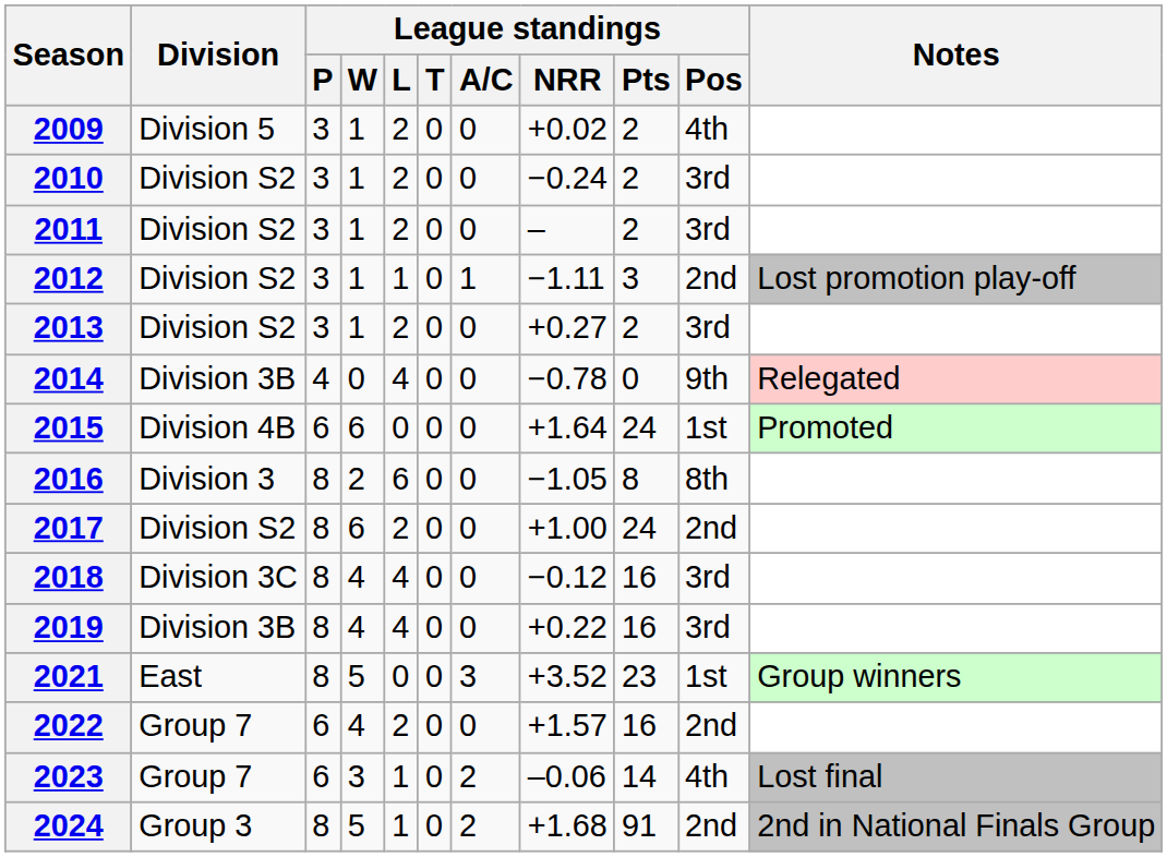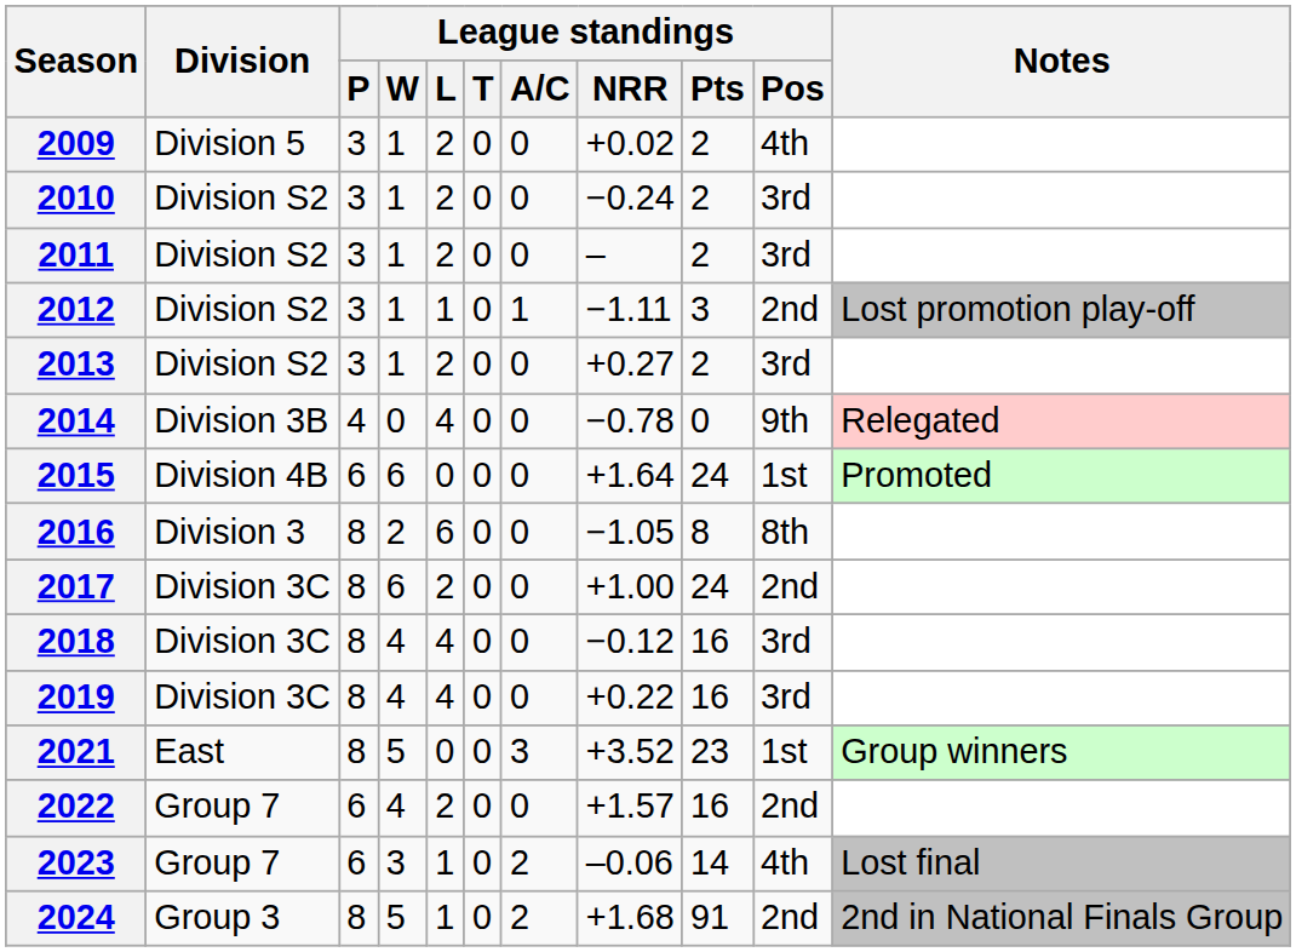2017 | Division: Division S2 -> Division 3C
2019 | Division: Division 3B -> Division 3C
